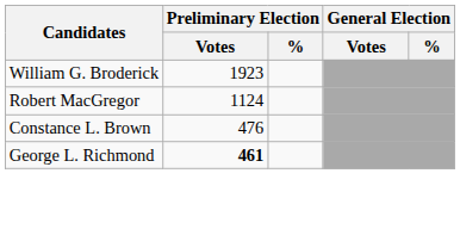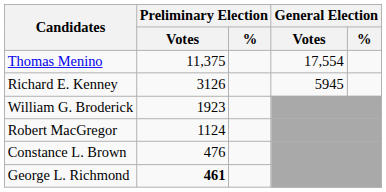+ row: Thomas Menino | 11,375 | 17,554
+ row: Richard E. Kenney | 3126 | 5945
